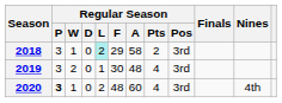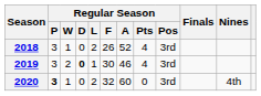2018 | Regular Season / L: paleturquoise background -> no background
2018 | Regular Season / F: 29 -> 26
2018 | Regular Season / A: 58 -> 52
2018 | Regular Season / Pts: 2 -> 4
2019 | Regular Season / D: normal -> bold
2019 | Regular Season / A: 48 -> 46
2020 | Regular Season / F: 48 -> 32
2020 | Regular Season / Pts: 4 -> 0
